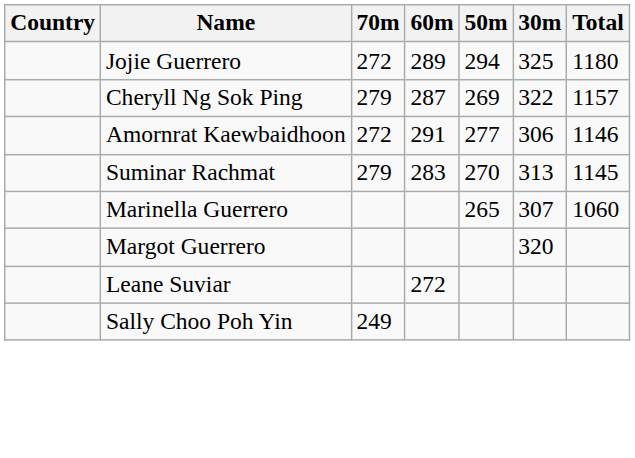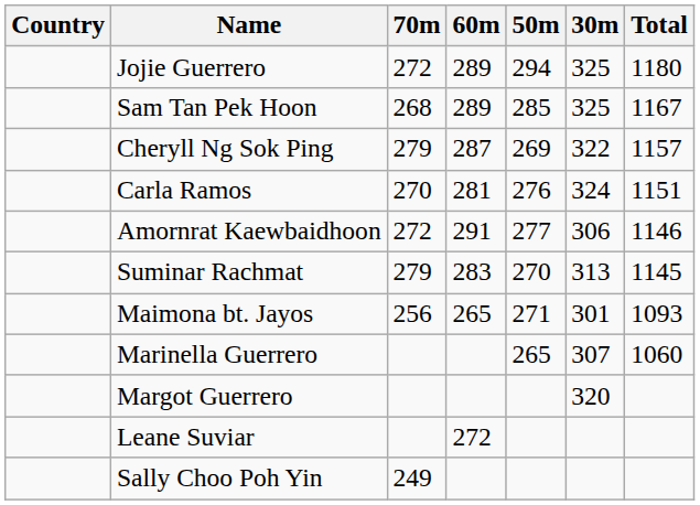+ row: Sam Tan Pek Hoon | 268 | 289 | 285 | 325 | 1167
+ row: Carla Ramos | 270 | 281 | 276 | 324 | 1151
+ row: Maimona bt. Jayos | 256 | 265 | 271 | 301 | 1093
